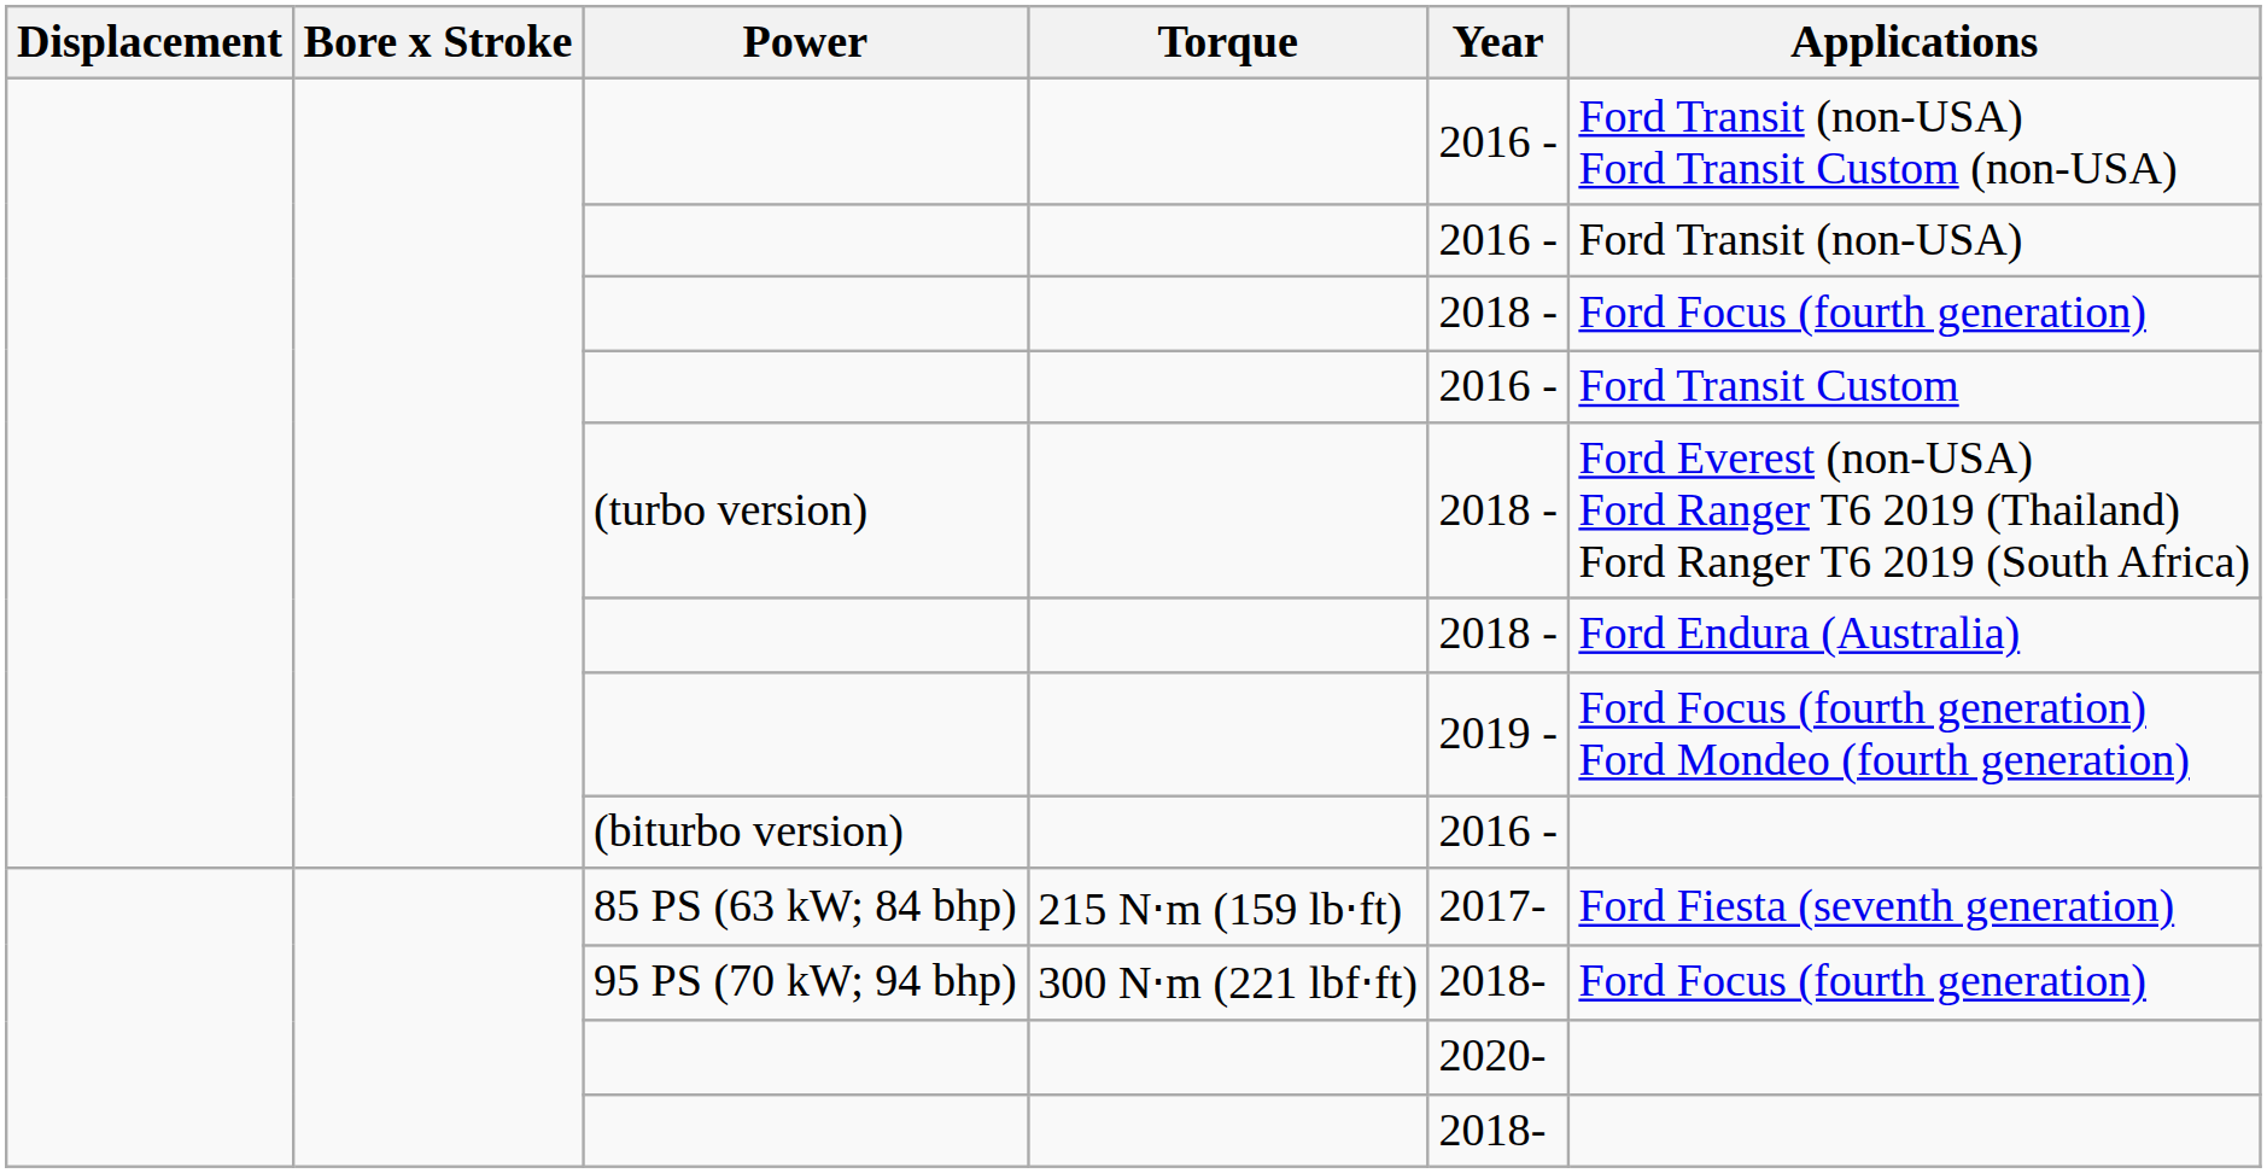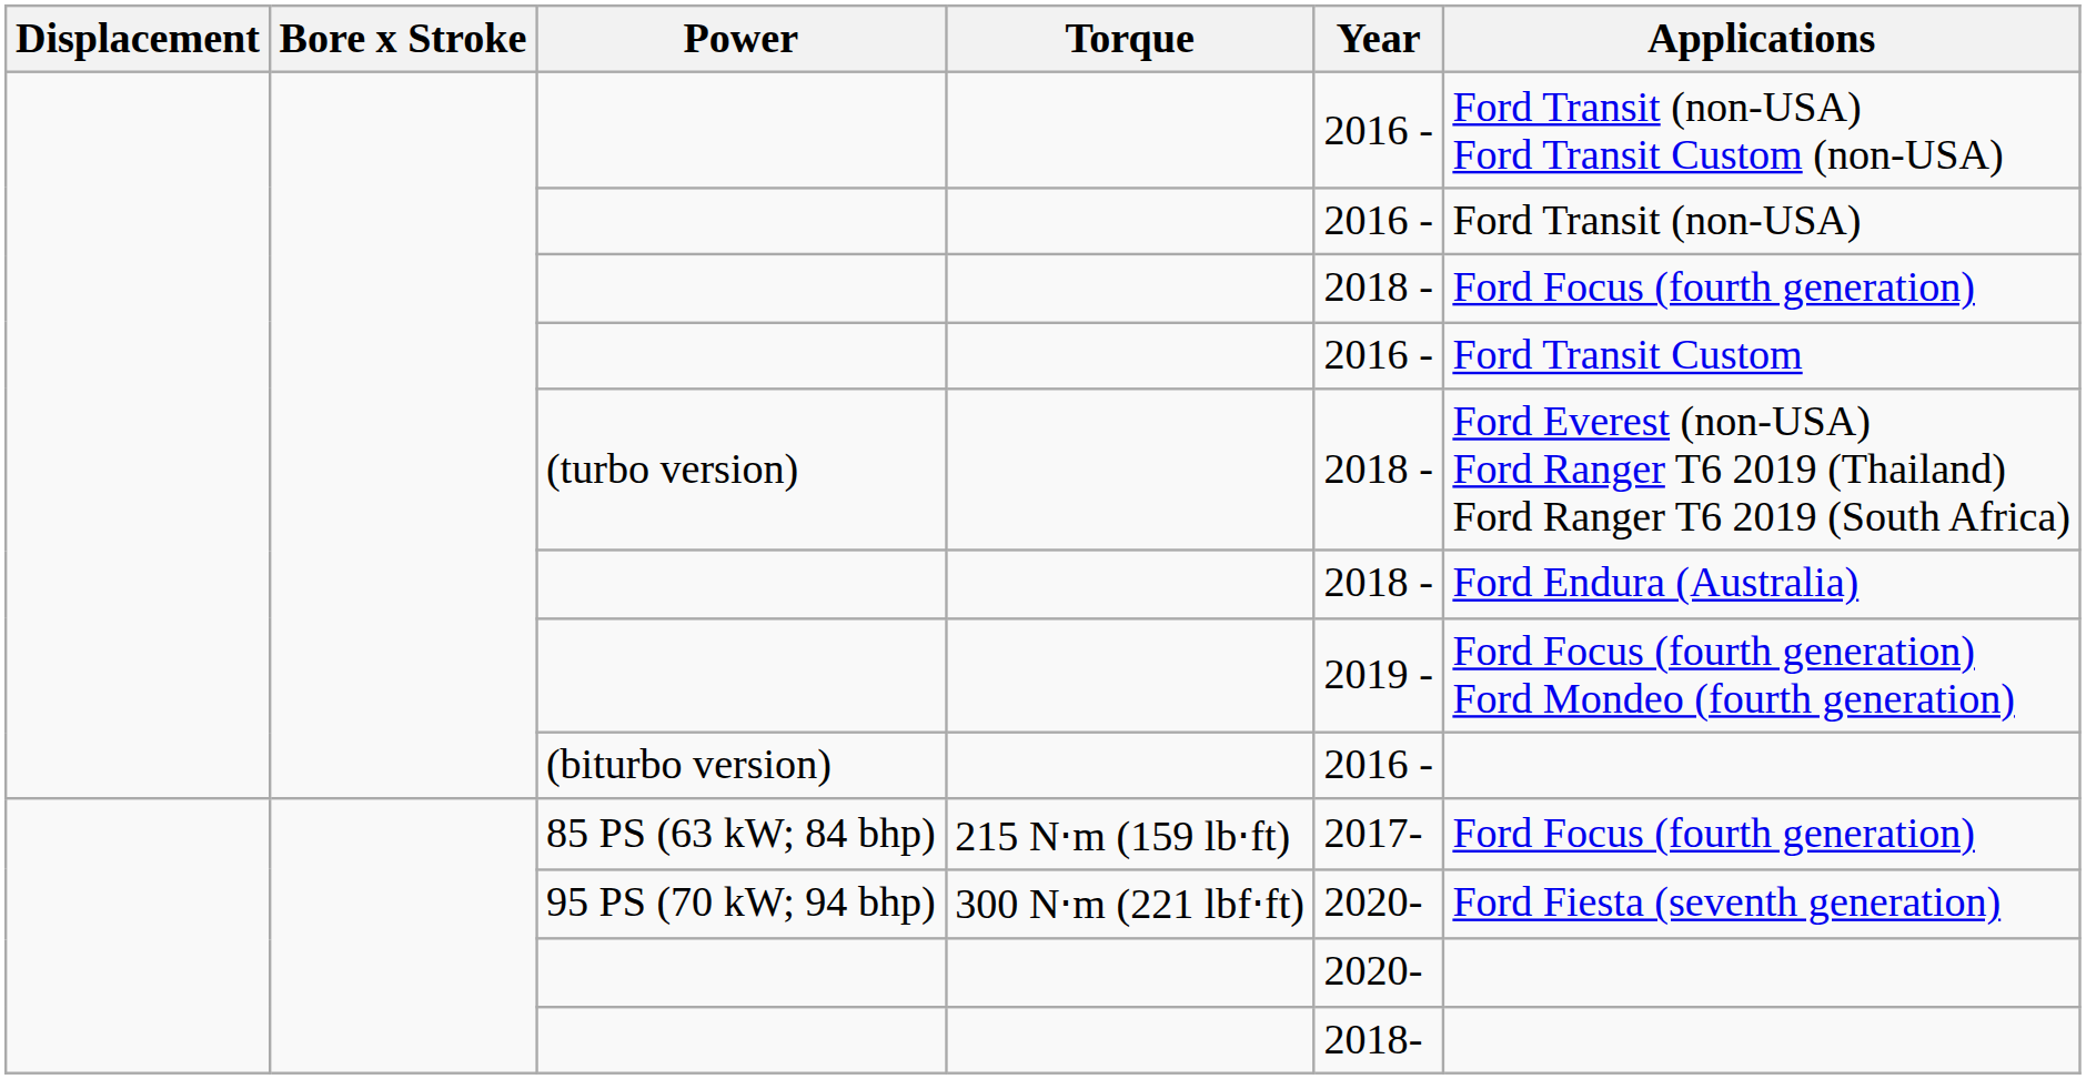85 PS (63 kW; 84 bhp) | Applications: Ford Fiesta (seventh generation) -> Ford Focus (fourth generation)
95 PS (70 kW; 94 bhp) | Year: 2018- -> 2020-
95 PS (70 kW; 94 bhp) | Applications: Ford Focus (fourth generation) -> Ford Fiesta (seventh generation)
